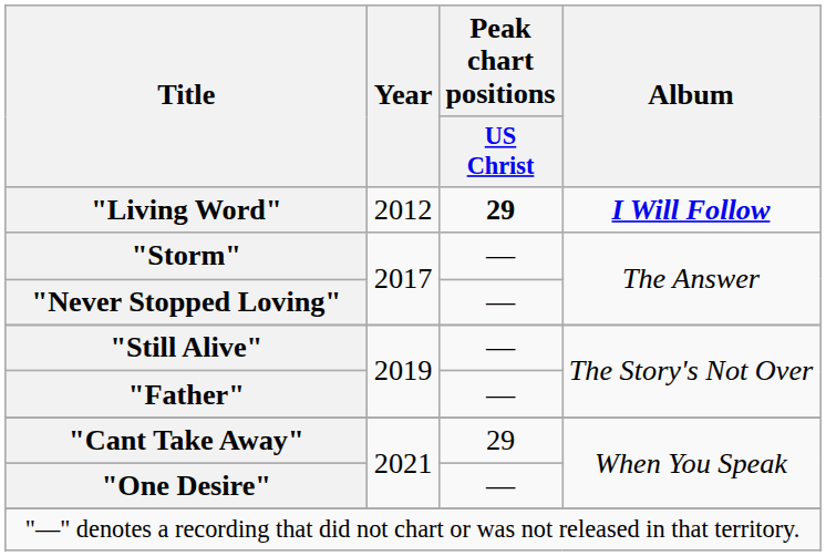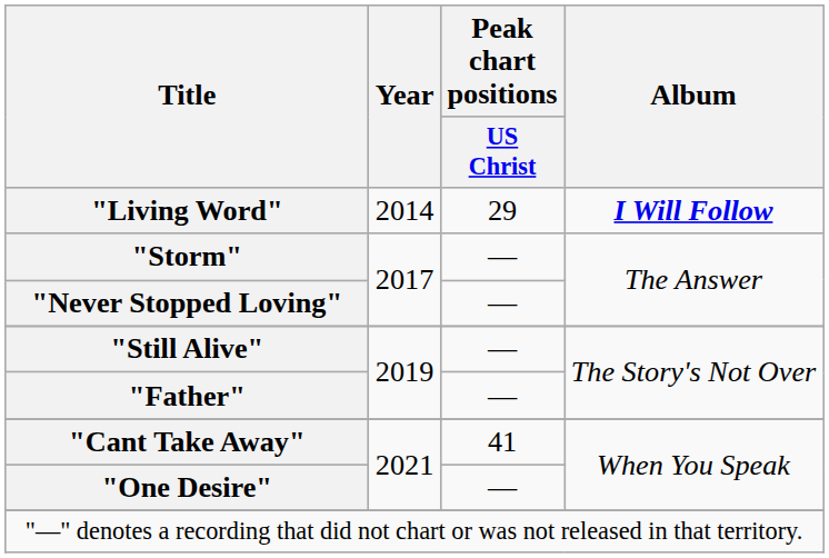"Living Word" | Year: 2012 -> 2014
"Living Word" | Peak chart positions / US Christ: bold -> normal
"Cant Take Away" | Peak chart positions / US Christ: 29 -> 41
